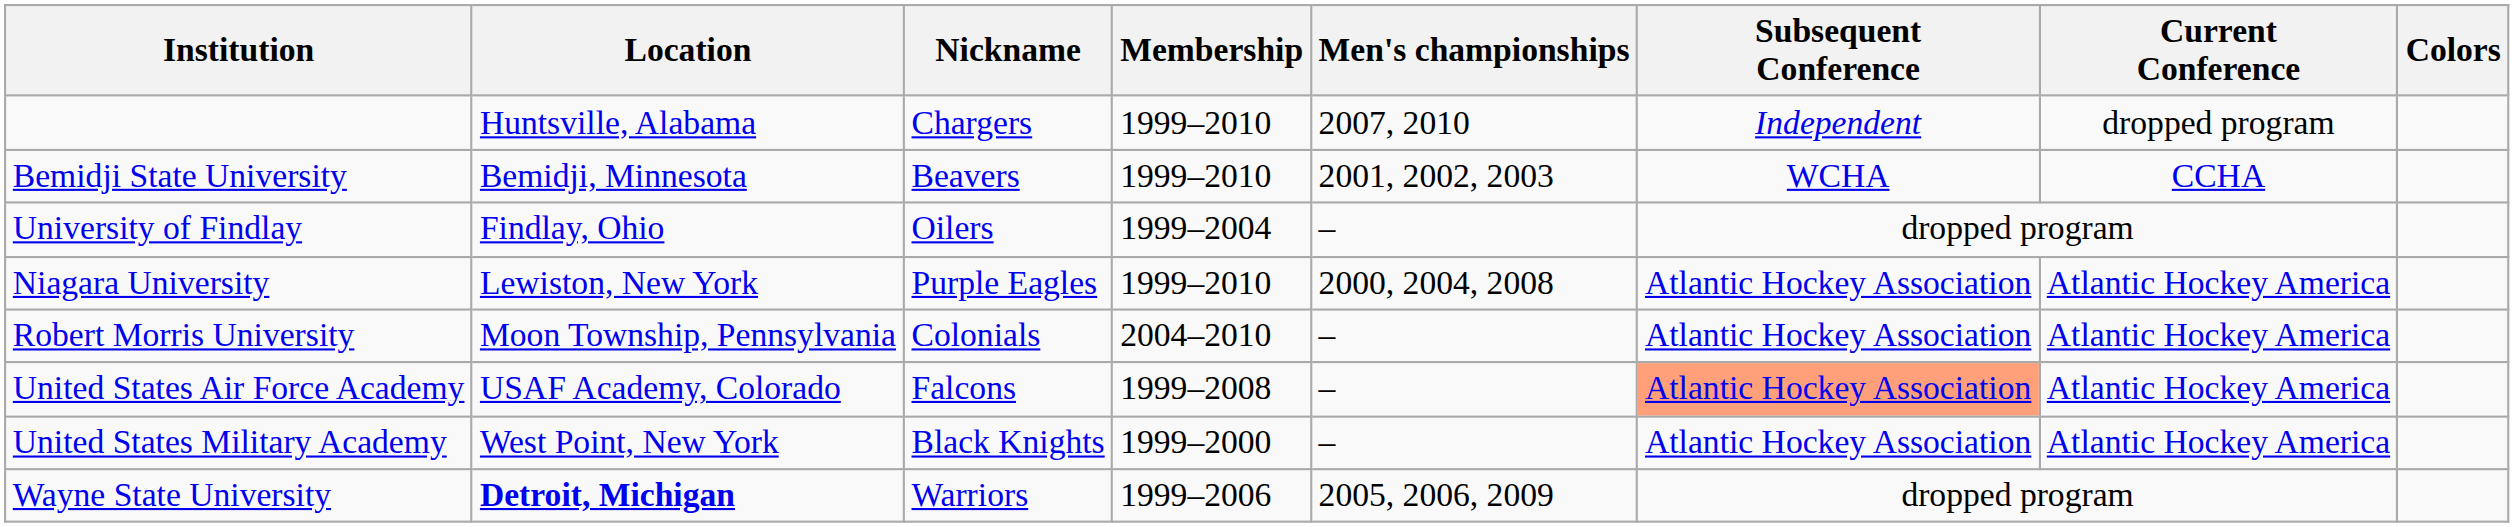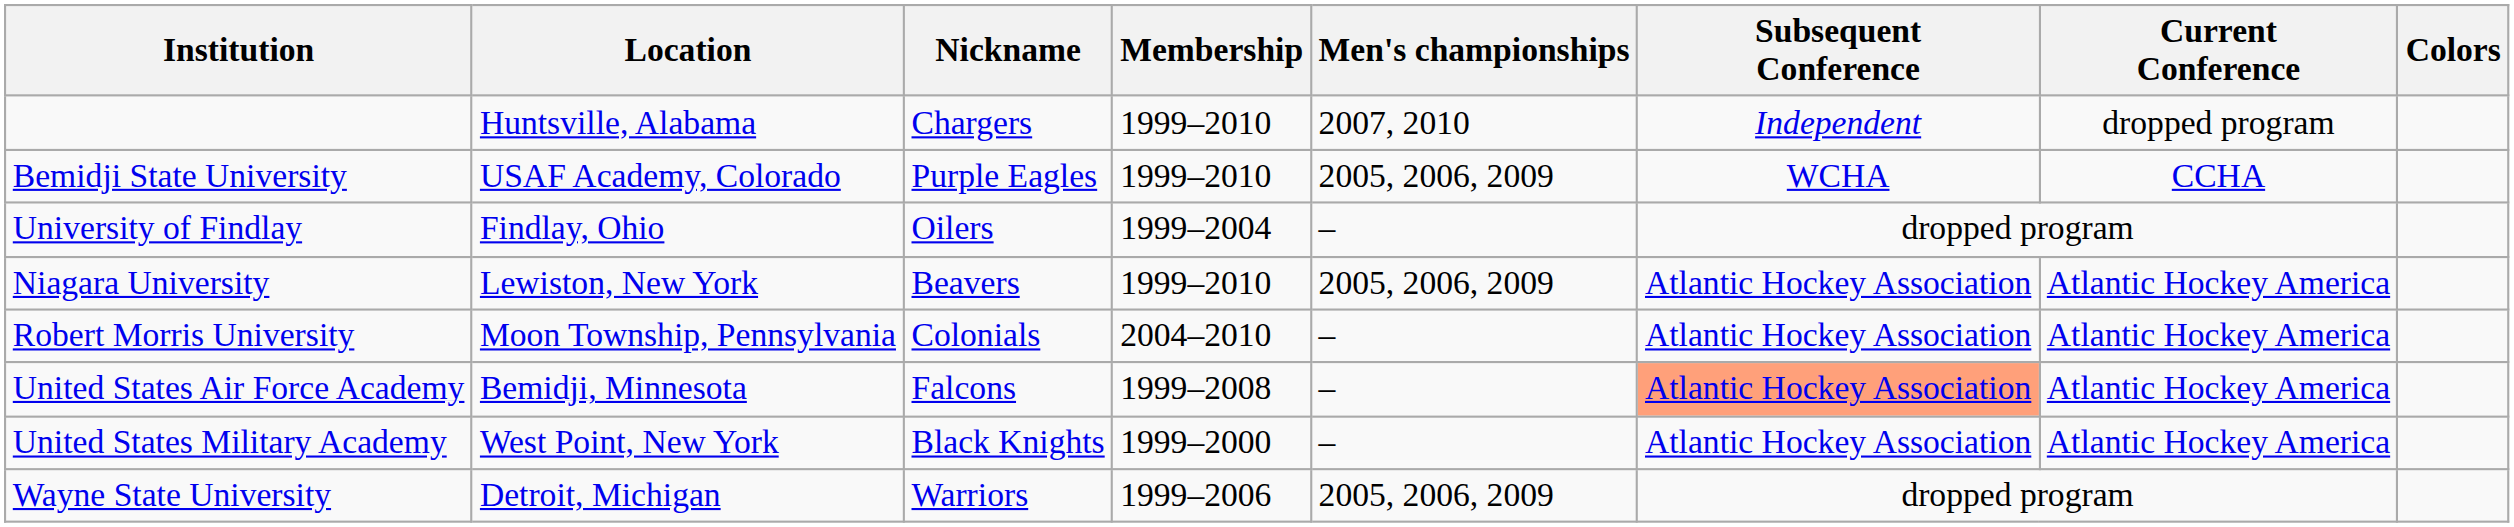Bemidji State University | Location: Bemidji, Minnesota -> USAF Academy, Colorado
Bemidji State University | Nickname: Beavers -> Purple Eagles
Bemidji State University | Men's championships: 2001, 2002, 2003 -> 2005, 2006, 2009
Niagara University | Nickname: Purple Eagles -> Beavers
Niagara University | Men's championships: 2000, 2004, 2008 -> 2005, 2006, 2009
United States Air Force Academy | Location: USAF Academy, Colorado -> Bemidji, Minnesota
Wayne State University | Location: bold -> normal
